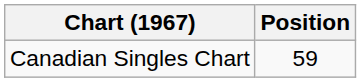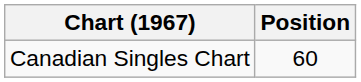Canadian Singles Chart | Position: 59 -> 60
